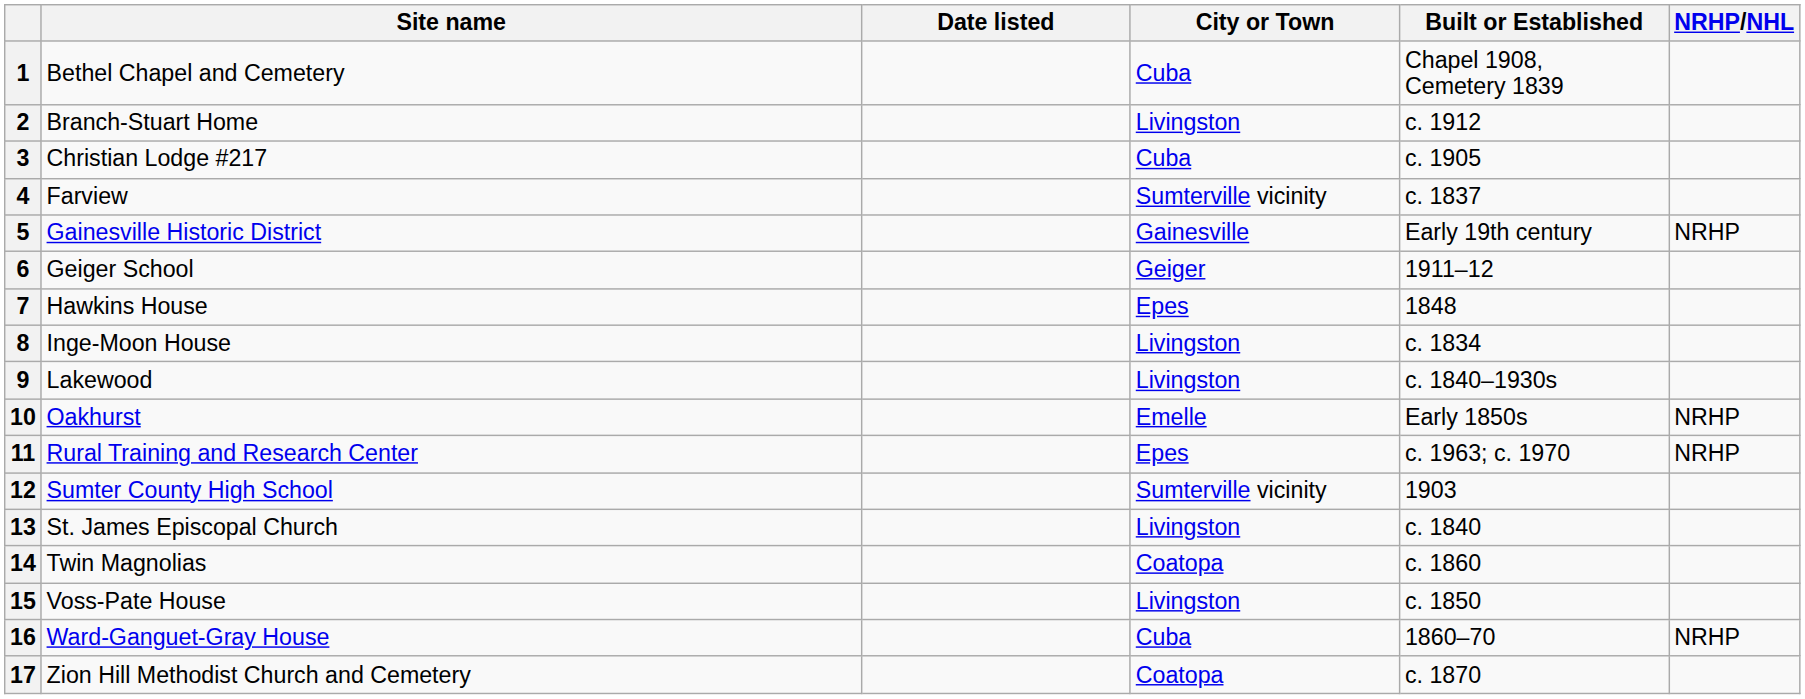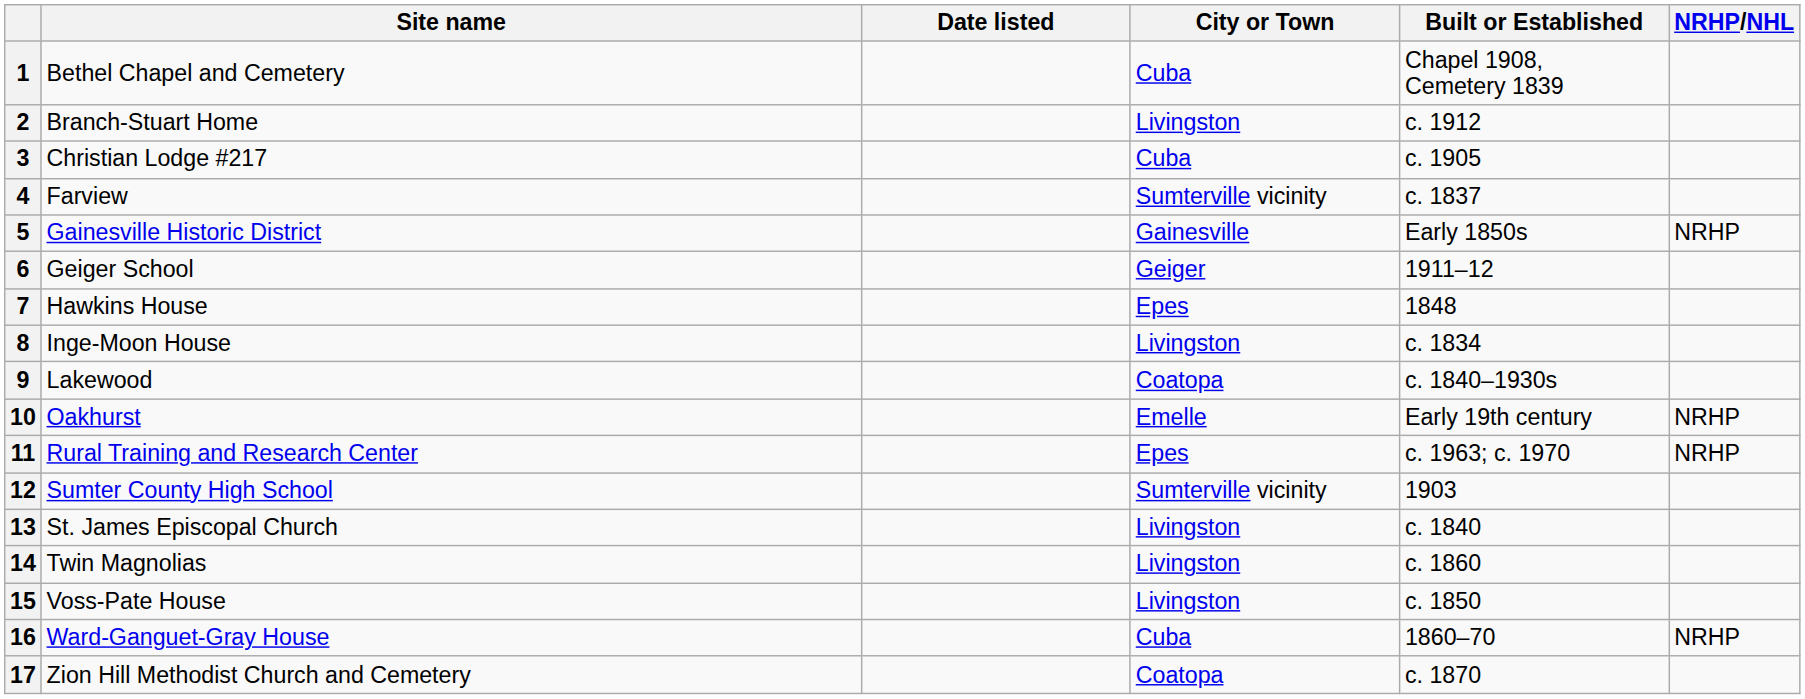5 | Built or Established: Early 19th century -> Early 1850s
9 | City or Town: Livingston -> Coatopa
10 | Built or Established: Early 1850s -> Early 19th century
14 | City or Town: Coatopa -> Livingston
